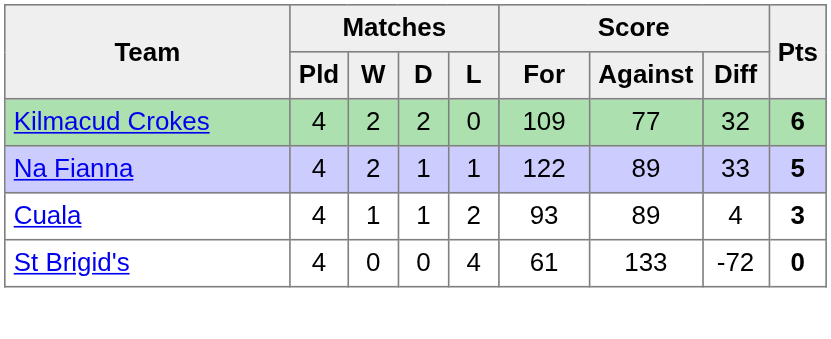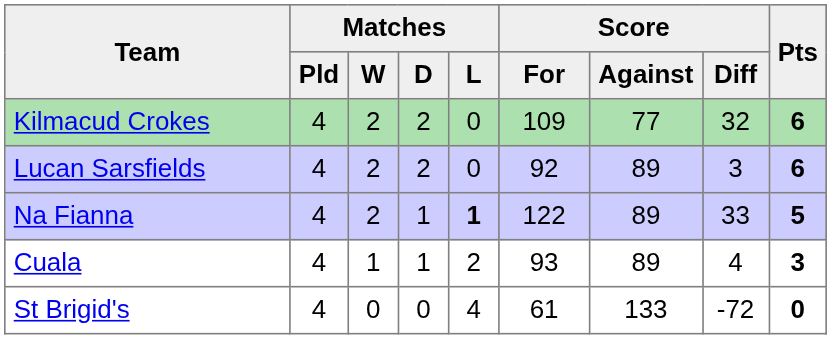+ row: Lucan Sarsfields | 4 | 2 | 2 | 0 | 92 | 89 | 3 | 6
Na Fianna | Matches / L: normal -> bold
